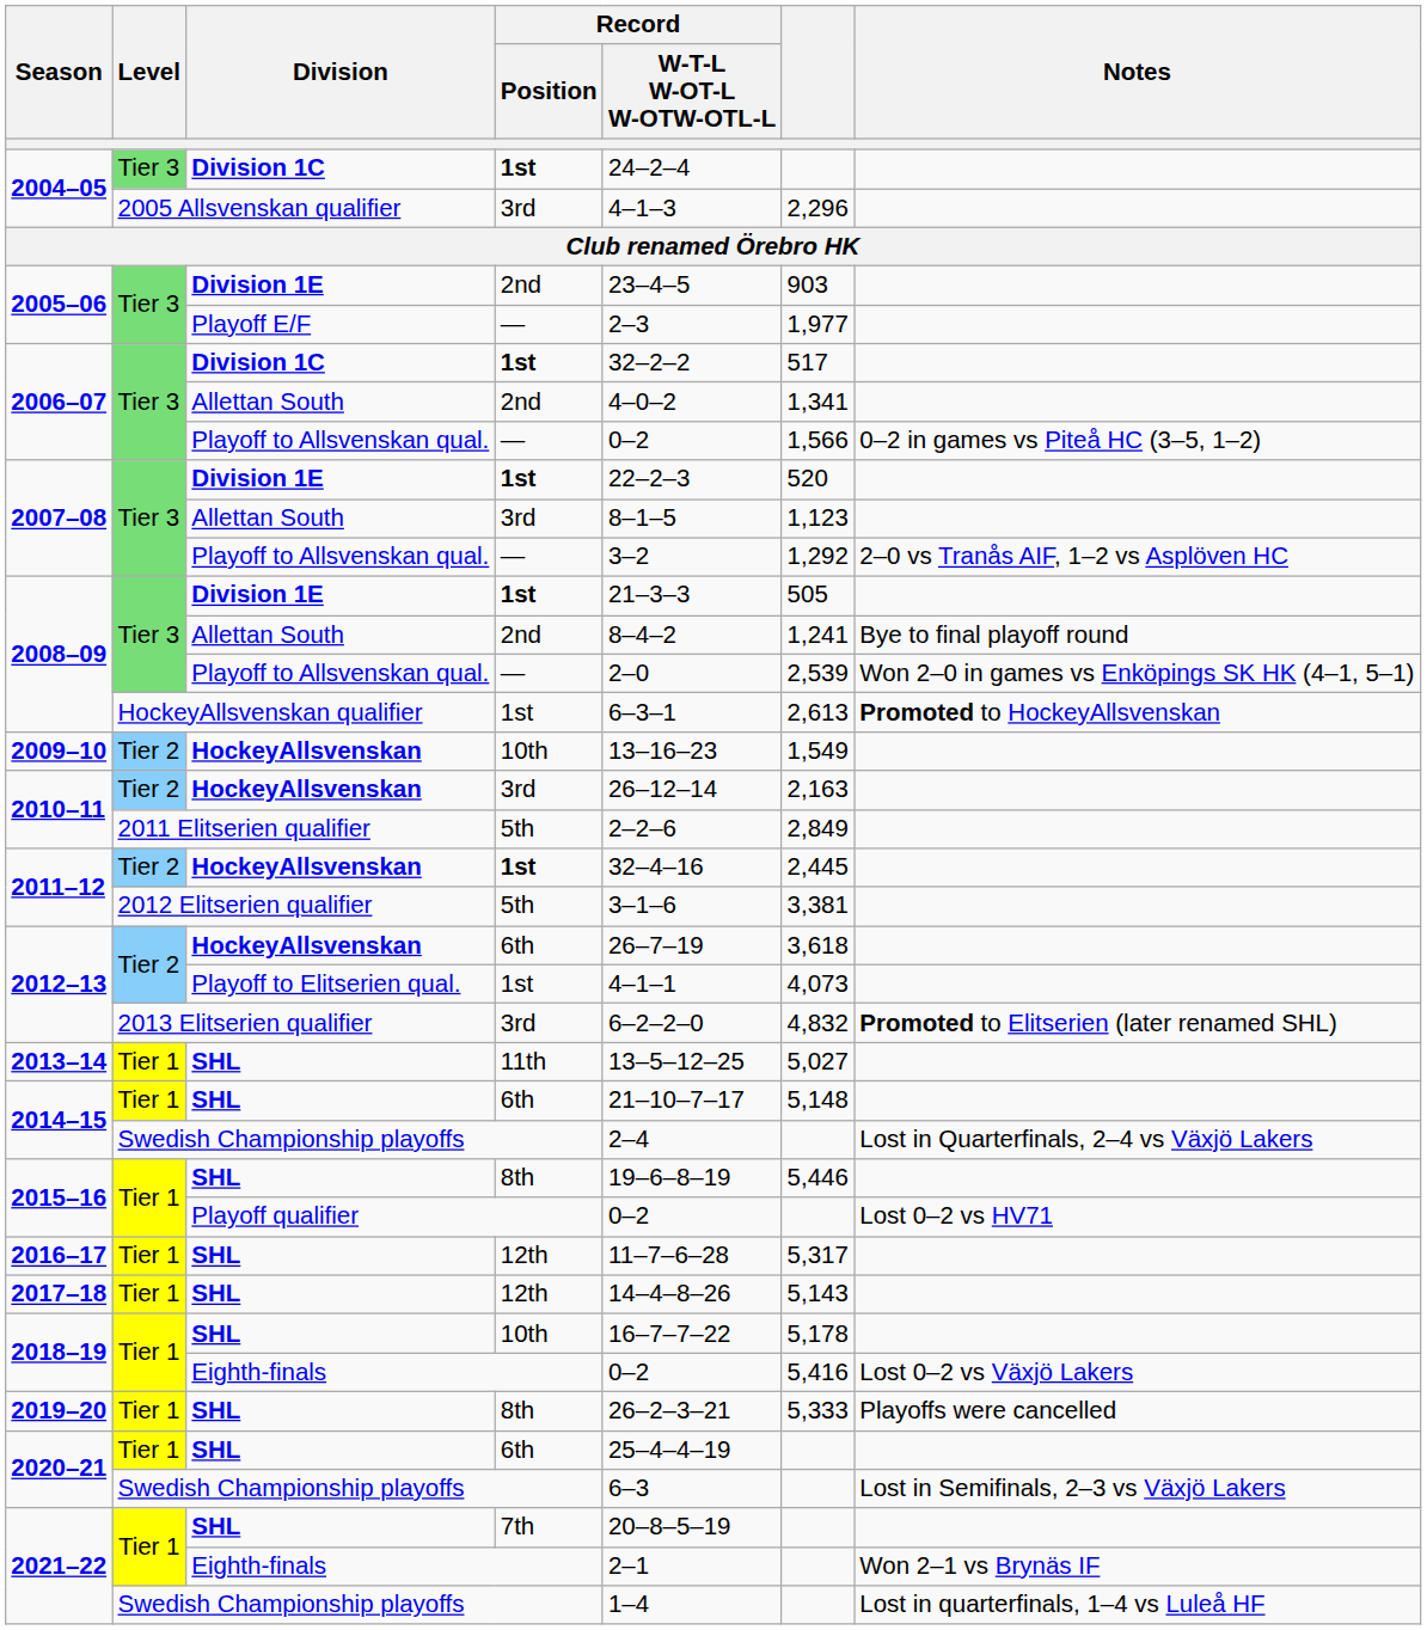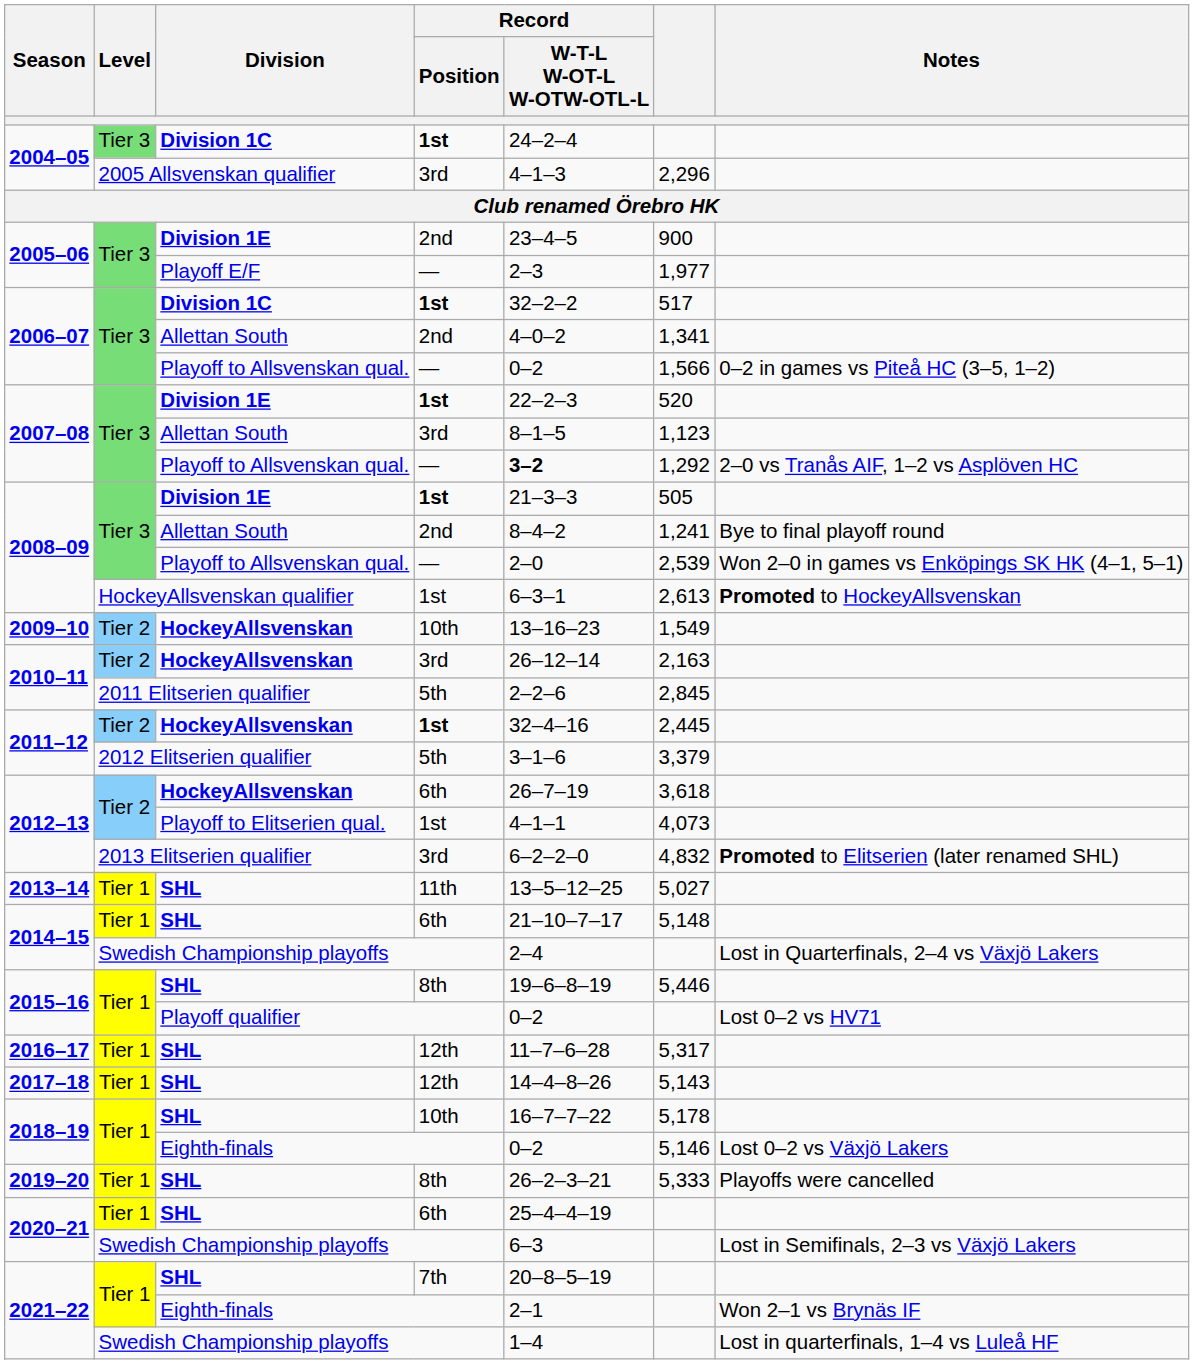2005–06 / Division 1E | column 6: 903 -> 900
2007–08 / Playoff to Allsvenskan qual. | Record / W-T-L W-OT-L W-OTW-OTL-L: normal -> bold
2010–11 / 2011 Elitserien qualifier | column 6: 2,849 -> 2,845
2011–12 / 2012 Elitserien qualifier | column 6: 3,381 -> 3,379
2018–19 / Eighth-finals | column 6: 5,416 -> 5,146
